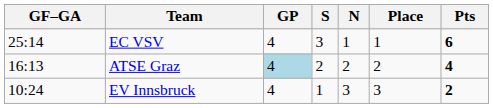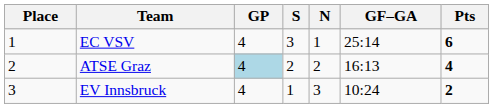columns swapped: Place <-> GF–GA
